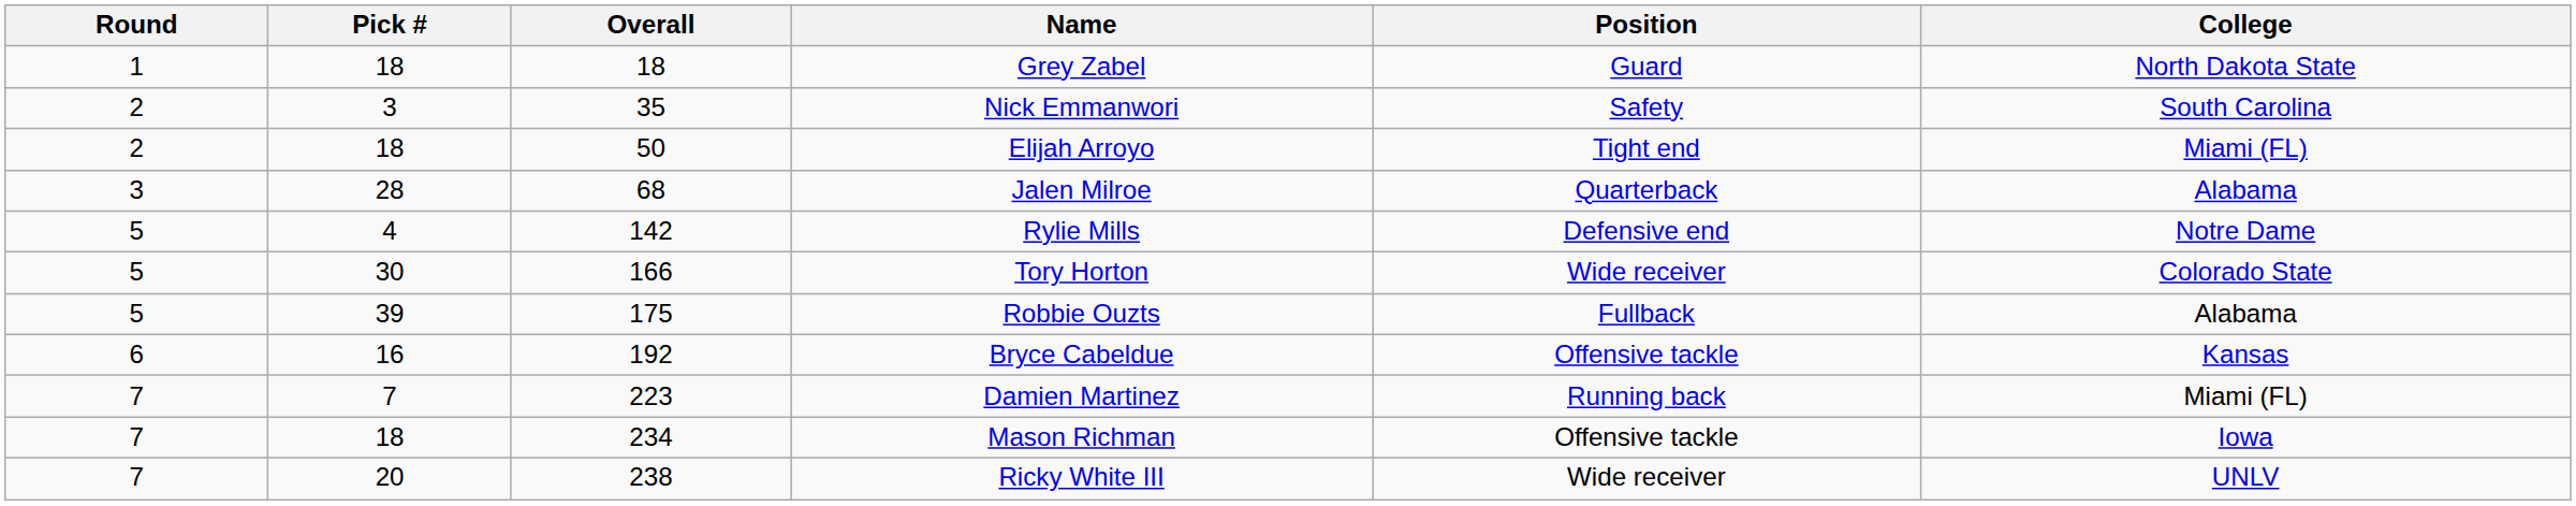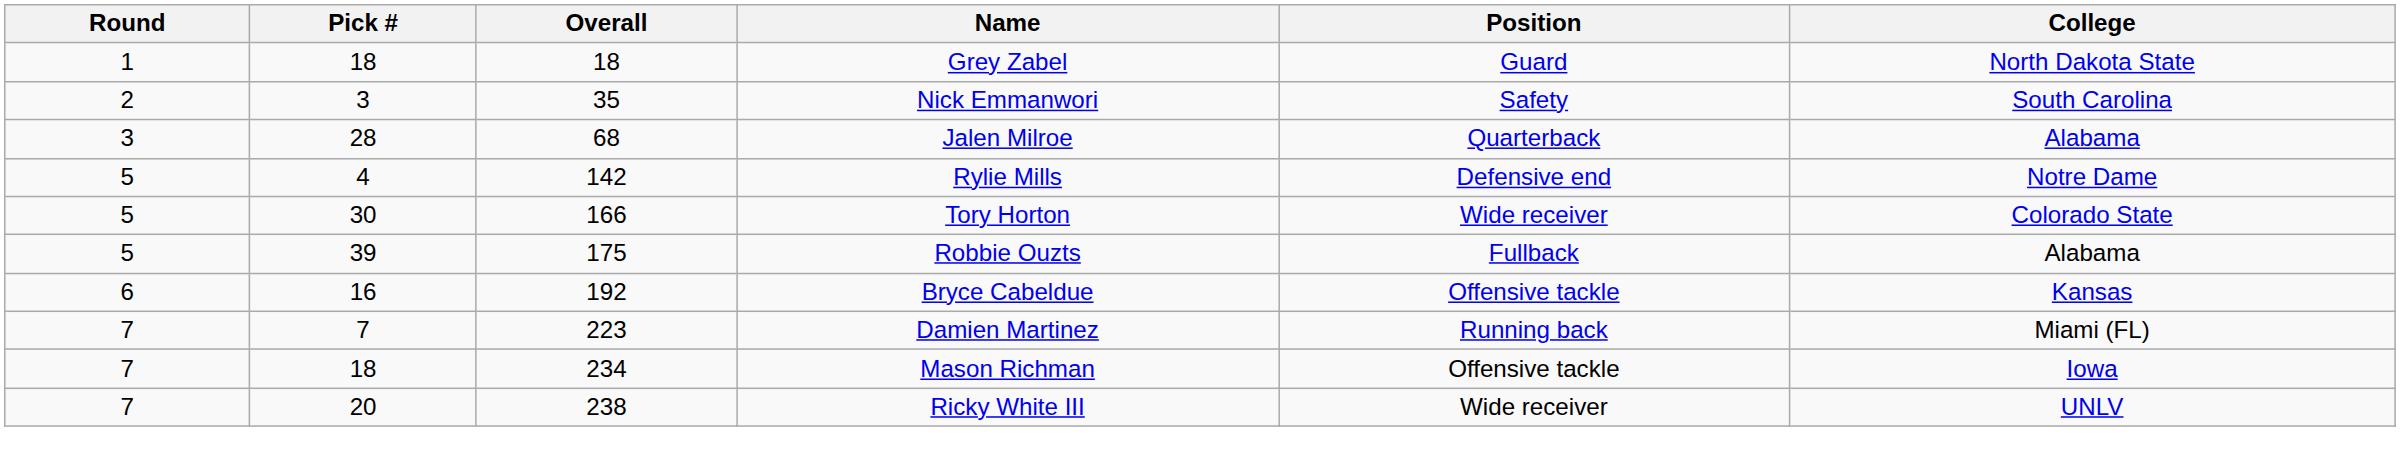- row: 2 | 18 | 50 | Elijah Arroyo | Tight end | Miami (FL)
